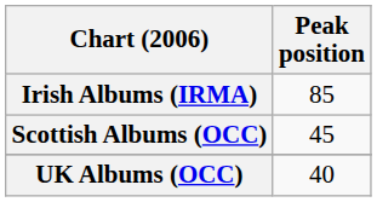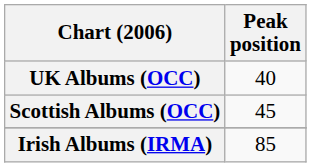rows swapped: Irish Albums (IRMA) <-> UK Albums (OCC)
